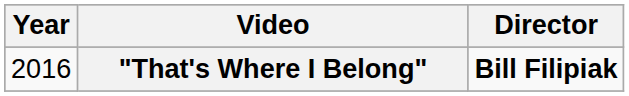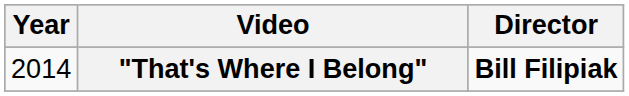"That's Where I Belong" | Year: 2016 -> 2014
